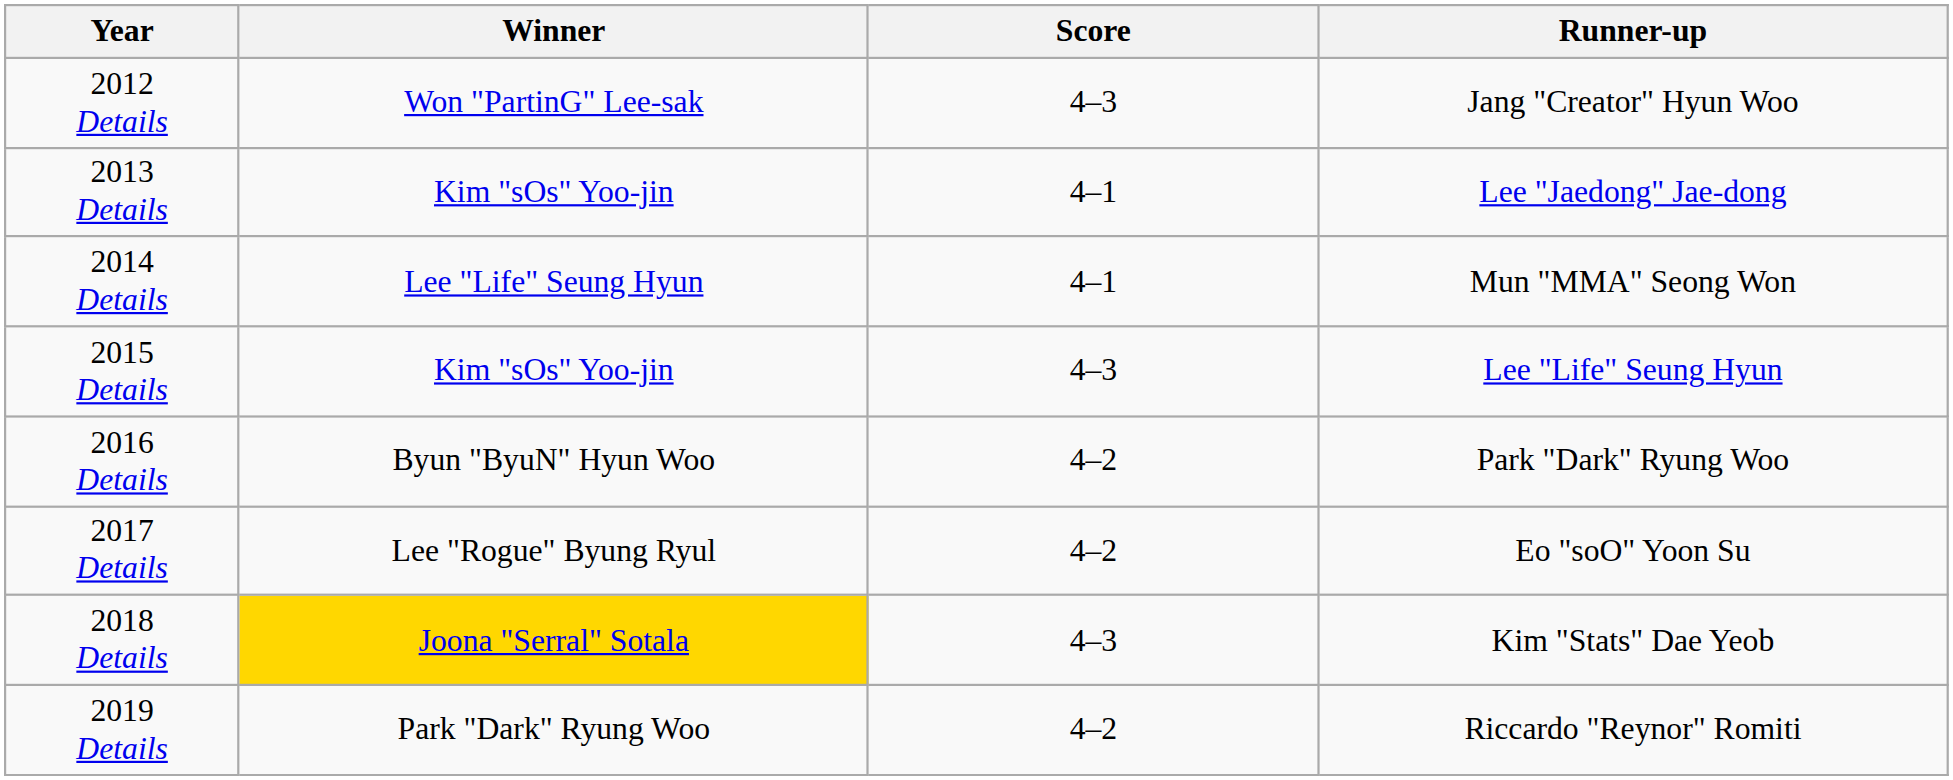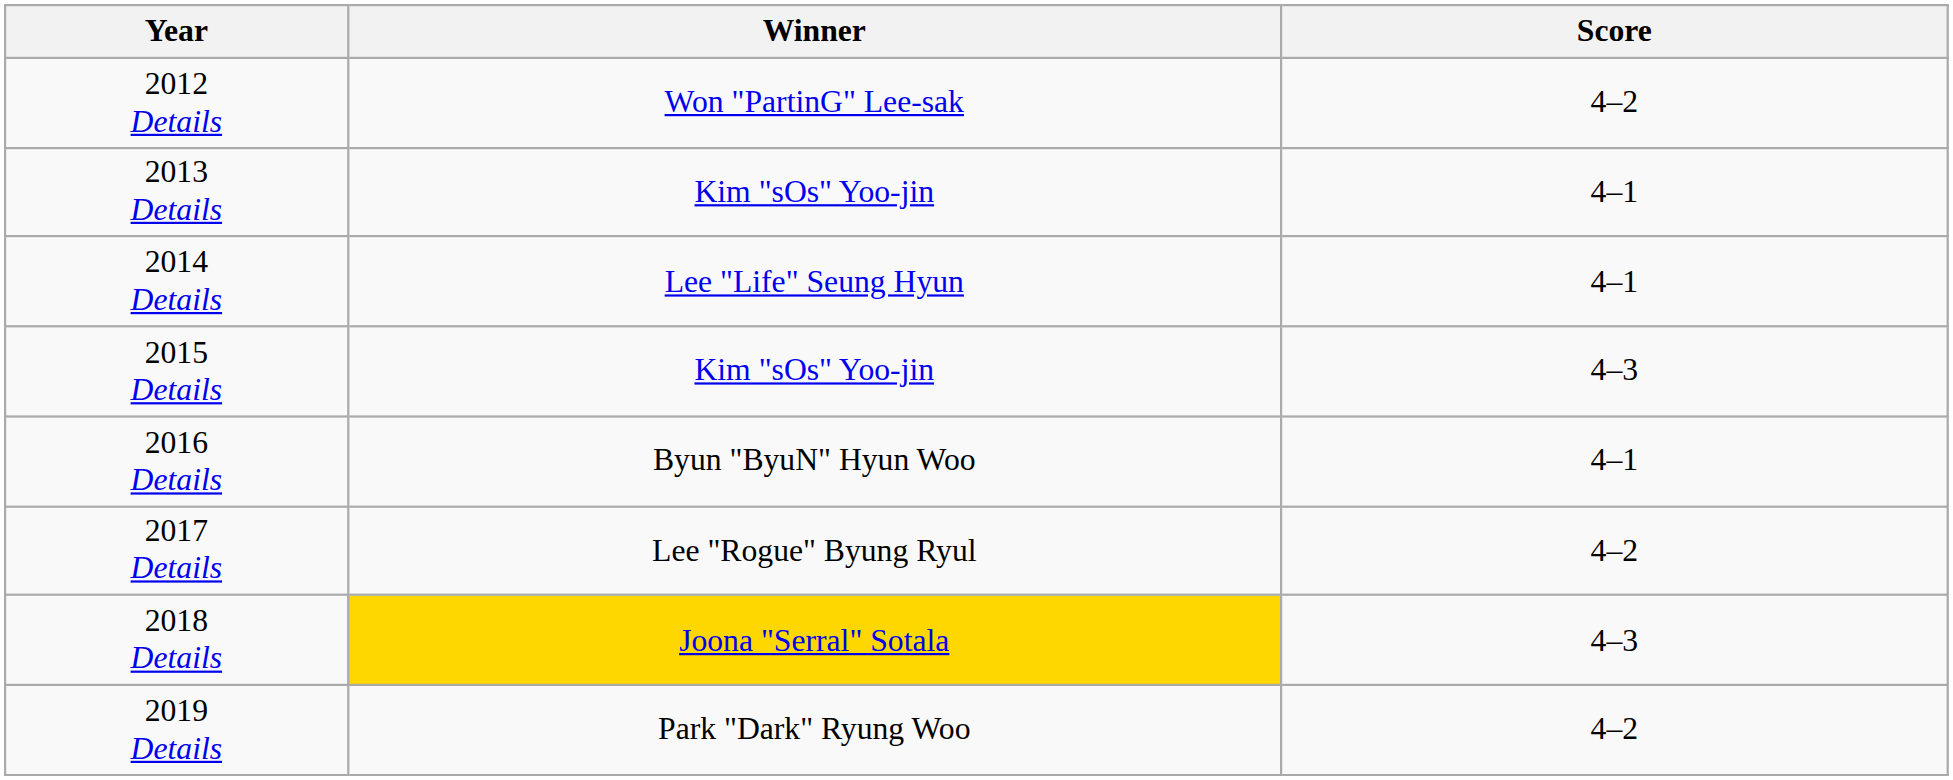- column: Runner-up | Jang "Creator" Hyun Woo | Lee "Jaedong" Jae-dong | Mun "MMA" Seong Won | Lee "Life" Seung Hyun | Park "Dark" Ryung Woo | Eo "soO" Yoon Su | Kim "Stats" Dae Yeob | Riccardo "Reynor" Romiti
2012 Details | Score: 4–3 -> 4–2
2016 Details | Score: 4–2 -> 4–1
